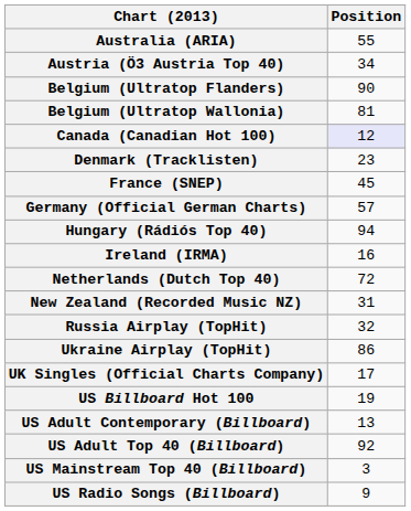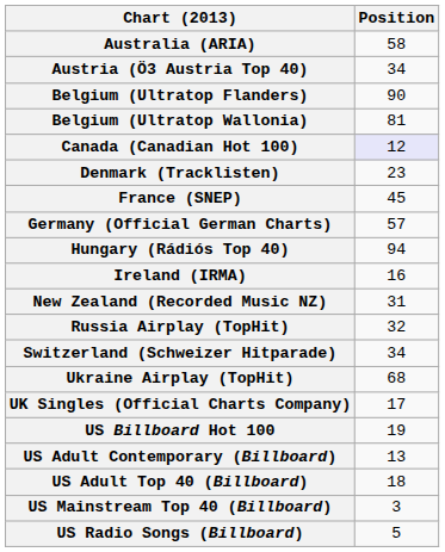Australia (ARIA) | Position: 55 -> 58
- row: Netherlands (Dutch Top 40) | 72
+ row: Switzerland (Schweizer Hitparade) | 34
Ukraine Airplay (TopHit) | Position: 86 -> 68
US Adult Top 40 (Billboard) | Position: 92 -> 18
US Radio Songs (Billboard) | Position: 9 -> 5
